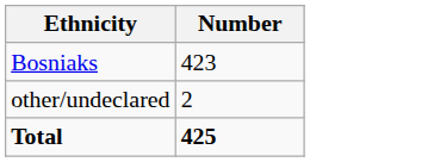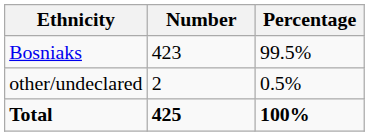+ column: Percentage | 99.5% | 0.5% | 100%
